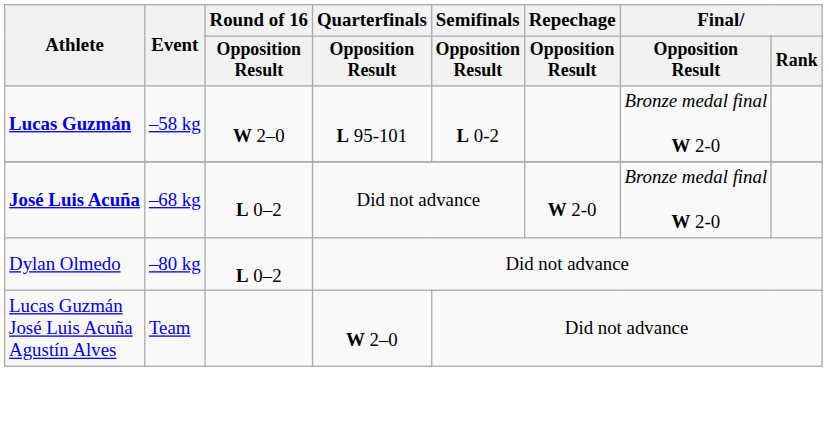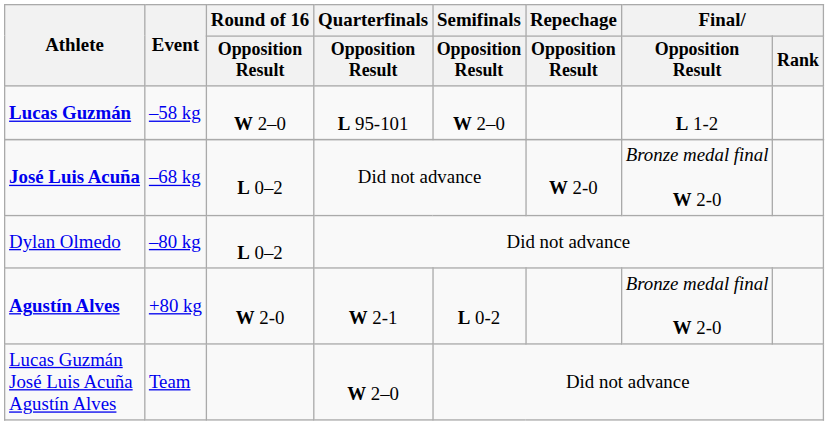Lucas Guzmán | Semifinals / Opposition Result: L 0-2 -> W 2–0
Lucas Guzmán | Final / Opposition Result: Bronze medal final W 2-0 -> L 1-2
+ row: Agustín Alves | +80 kg | W 2-0 | W 2-1 | L 0-2 | Bronze medal final W 2-0
